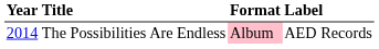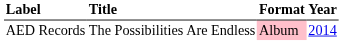columns swapped: Year <-> Label
